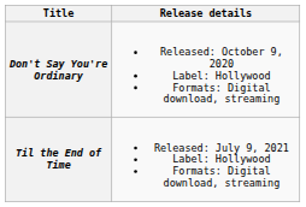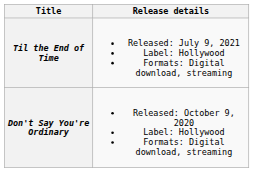rows swapped: Don't Say You're Ordinary <-> Til the End of Time
